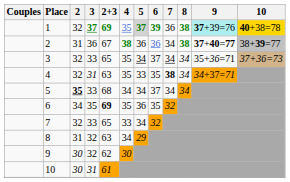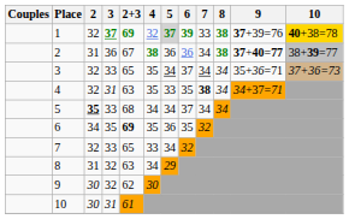1 | 4: 35 -> 32
1 | 7: 36 -> 33
1 | 9: paleturquoise background -> no background
